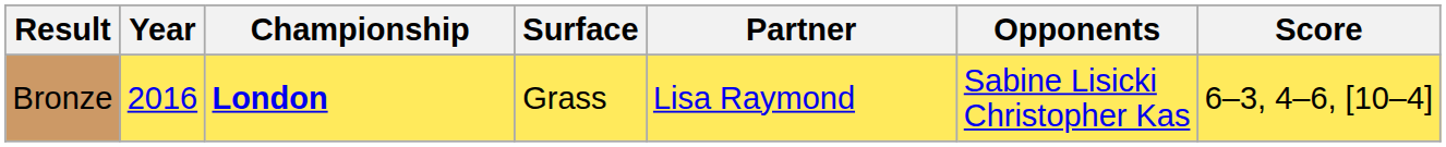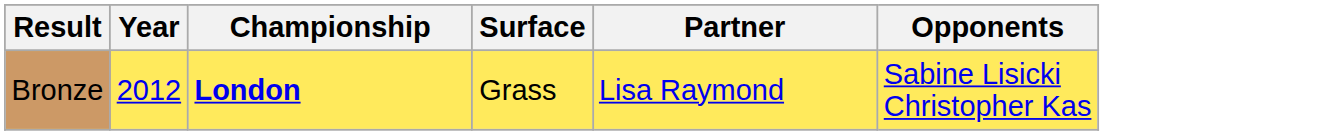- column: Score | 6–3, 4–6, [10–4]
Bronze | Year: 2016 -> 2012
